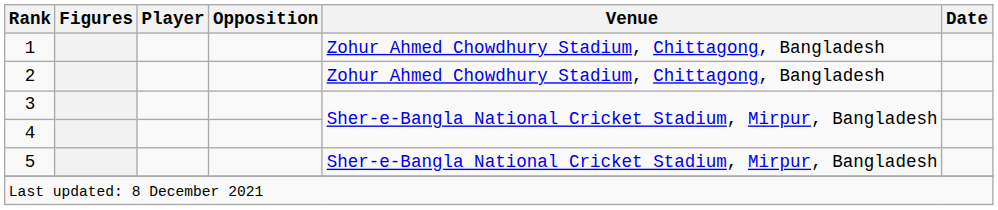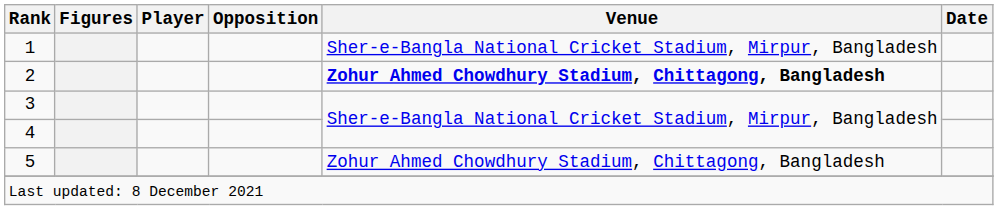1 | Venue: Zohur Ahmed Chowdhury Stadium, Chittagong, Bangladesh -> Sher-e-Bangla National Cricket Stadium, Mirpur, Bangladesh
2 | Venue: normal -> bold
5 | Venue: Sher-e-Bangla National Cricket Stadium, Mirpur, Bangladesh -> Zohur Ahmed Chowdhury Stadium, Chittagong, Bangladesh
